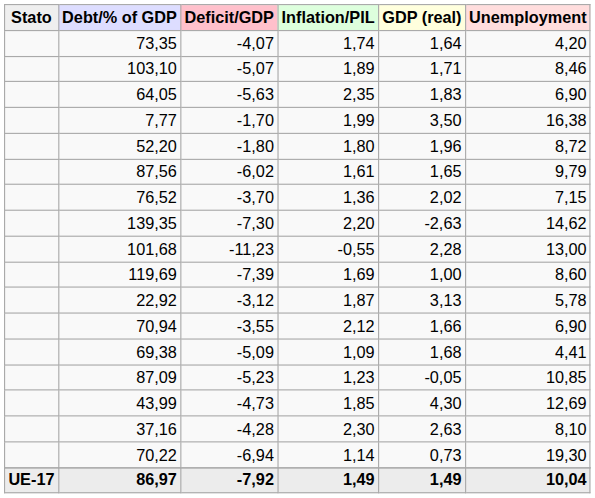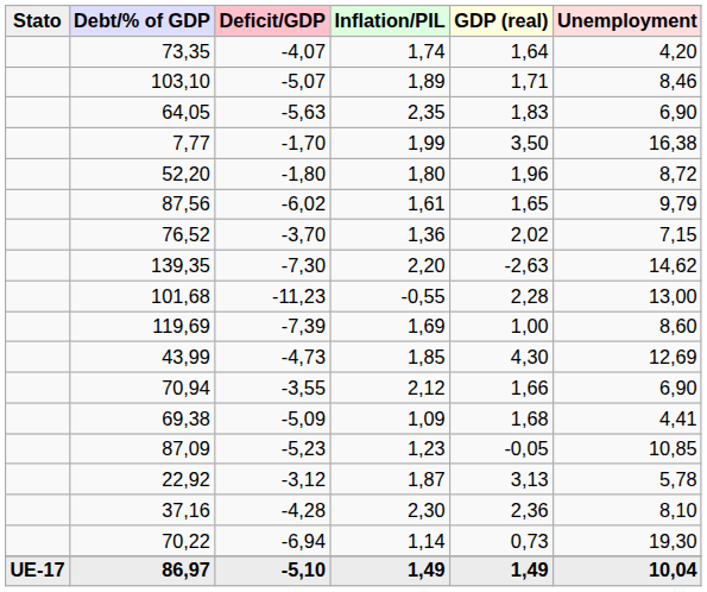rows swapped: 22,92 <-> 43,99
37,16 | GDP (real): 2,63 -> 2,36
86,97 | Deficit/GDP: -7,92 -> -5,10
